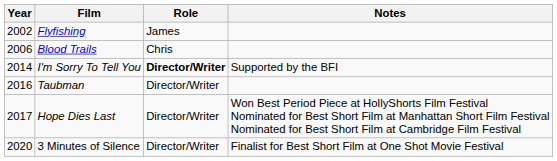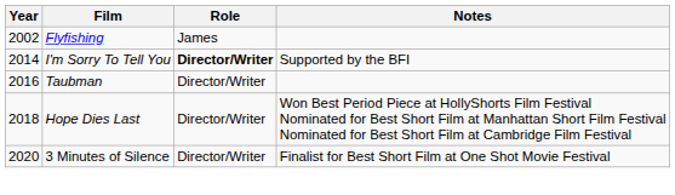- row: 2006 | Blood Trails | Chris
Hope Dies Last | Year: 2017 -> 2018
